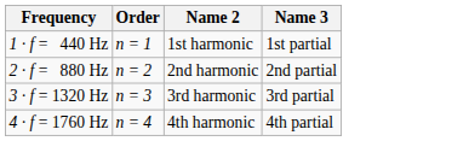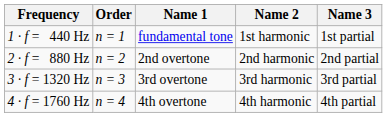+ column: Name 1 | fundamental tone | 2nd overtone | 3rd overtone | 4th overtone
